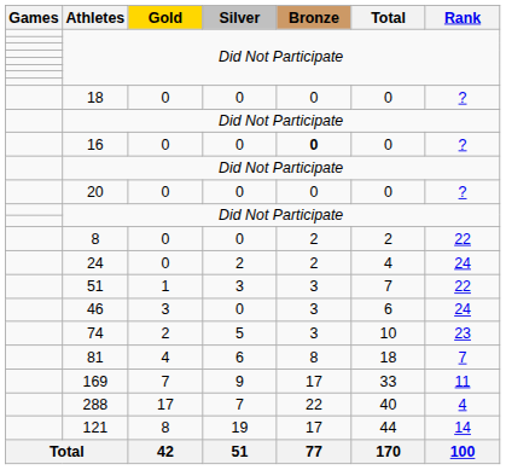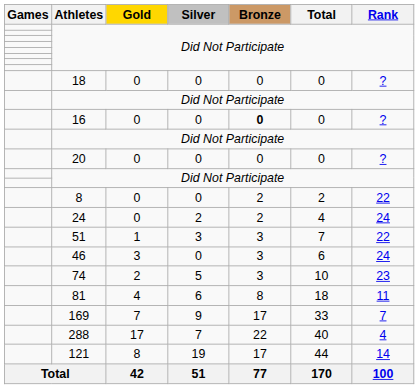81 | Rank: 7 -> 11
169 | Rank: 11 -> 7
